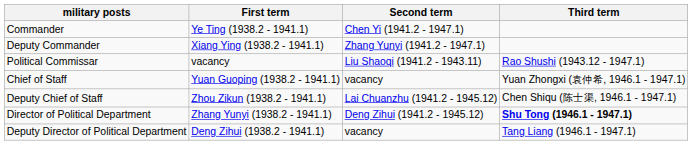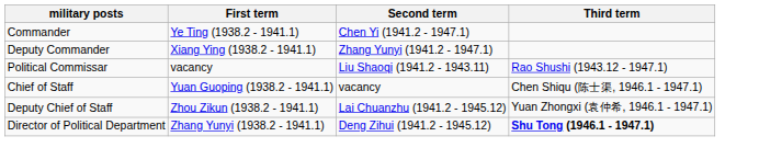Chief of Staff | Third term: Yuan Zhongxi (袁仲希, 1946.1 - 1947.1) -> Chen Shiqu (陈士渠, 1946.1 - 1947.1)
Deputy Chief of Staff | Third term: Chen Shiqu (陈士渠, 1946.1 - 1947.1) -> Yuan Zhongxi (袁仲希, 1946.1 - 1947.1)
- row: Deputy Director of Political Department | Deng Zihui (1938.2 - 1941.1) | vacancy | Tang Liang (1946.1 - 1947.1)
